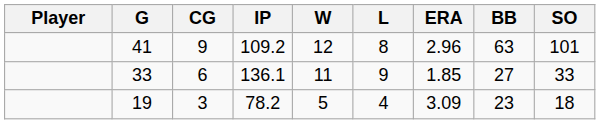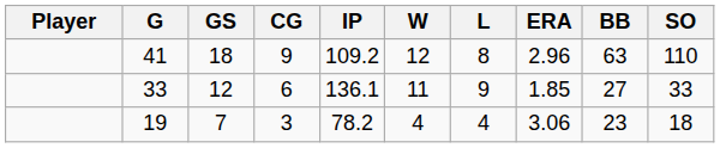+ column: GS | 18 | 12 | 7
41 | SO: 101 -> 110
19 | W: 5 -> 4
19 | ERA: 3.09 -> 3.06
